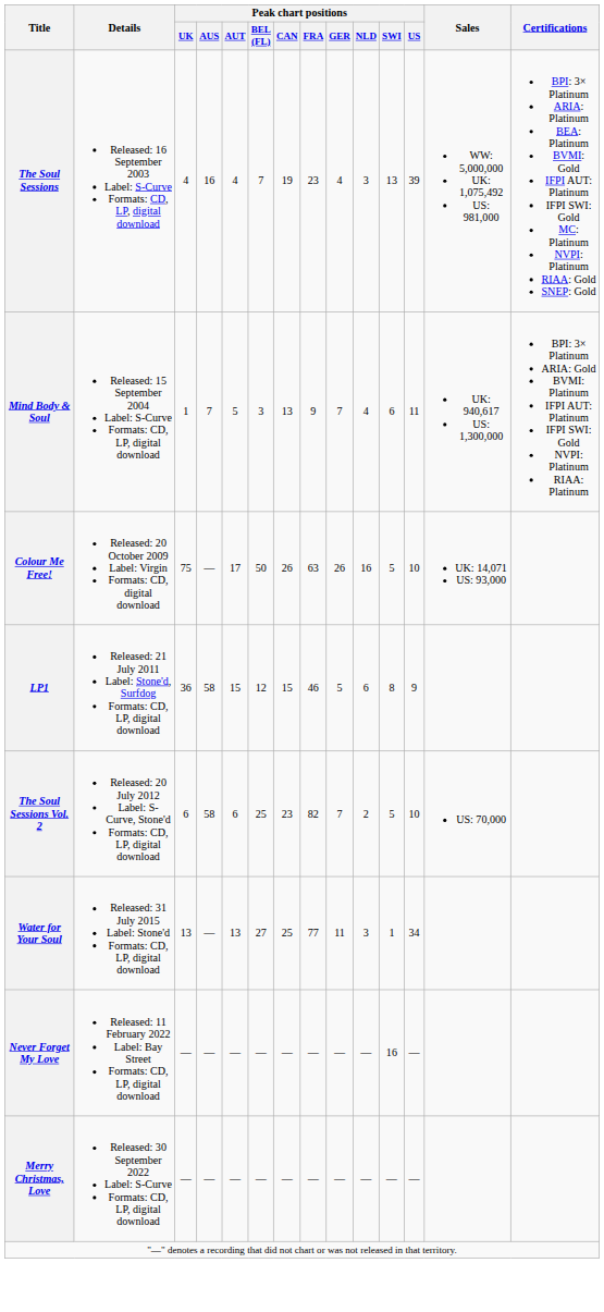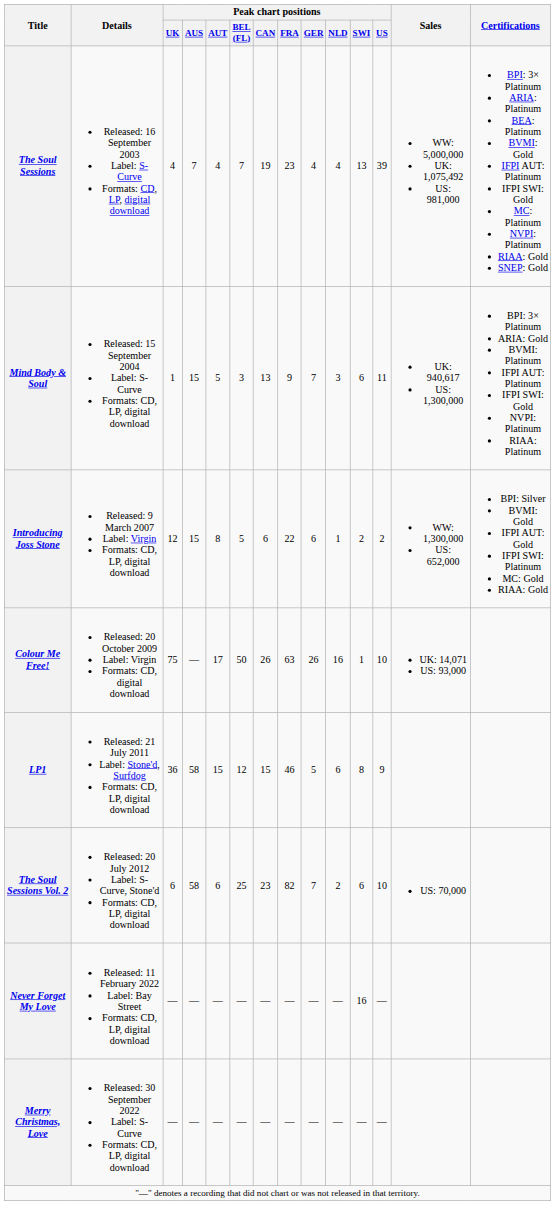The Soul Sessions | Peak chart positions / AUS: 16 -> 7
The Soul Sessions | Peak chart positions / NLD: 3 -> 4
Mind Body & Soul | Peak chart positions / AUS: 7 -> 15
Mind Body & Soul | Peak chart positions / NLD: 4 -> 3
+ row: Introducing Joss Stone | Released: 9 March 2007 Label: Virgin Formats: CD, LP, digital download | 12 | 15 | 8 | 5 | 6 | 22 | 6 | 1 | 2 | 2 | WW: 1,300,000 US: 652,000 | BPI: Silver BVMI: Gold IFPI AUT: Gold IFPI SWI: Platinum MC: Gold RIAA: Gold
Colour Me Free! | Peak chart positions / SWI: 5 -> 1
The Soul Sessions Vol. 2 | Peak chart positions / SWI: 5 -> 6
- row: Water for Your Soul | Released: 31 July 2015 Label: Stone'd Formats: CD, LP, digital download | 13 | — | 13 | 27 | 25 | 77 | 11 | 3 | 1 | 34
